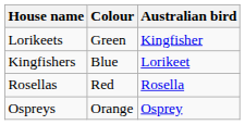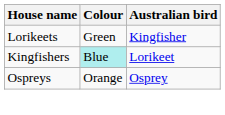Kingfishers | Colour: no background -> paleturquoise background
- row: Rosellas | Red | Rosella
